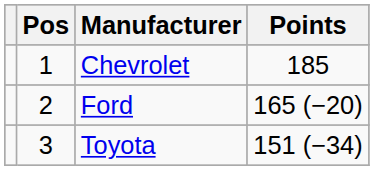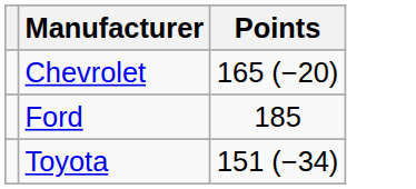- column: Pos | 1 | 2 | 3
Chevrolet | Points: 185 -> 165 (−20)
Ford | Points: 165 (−20) -> 185
